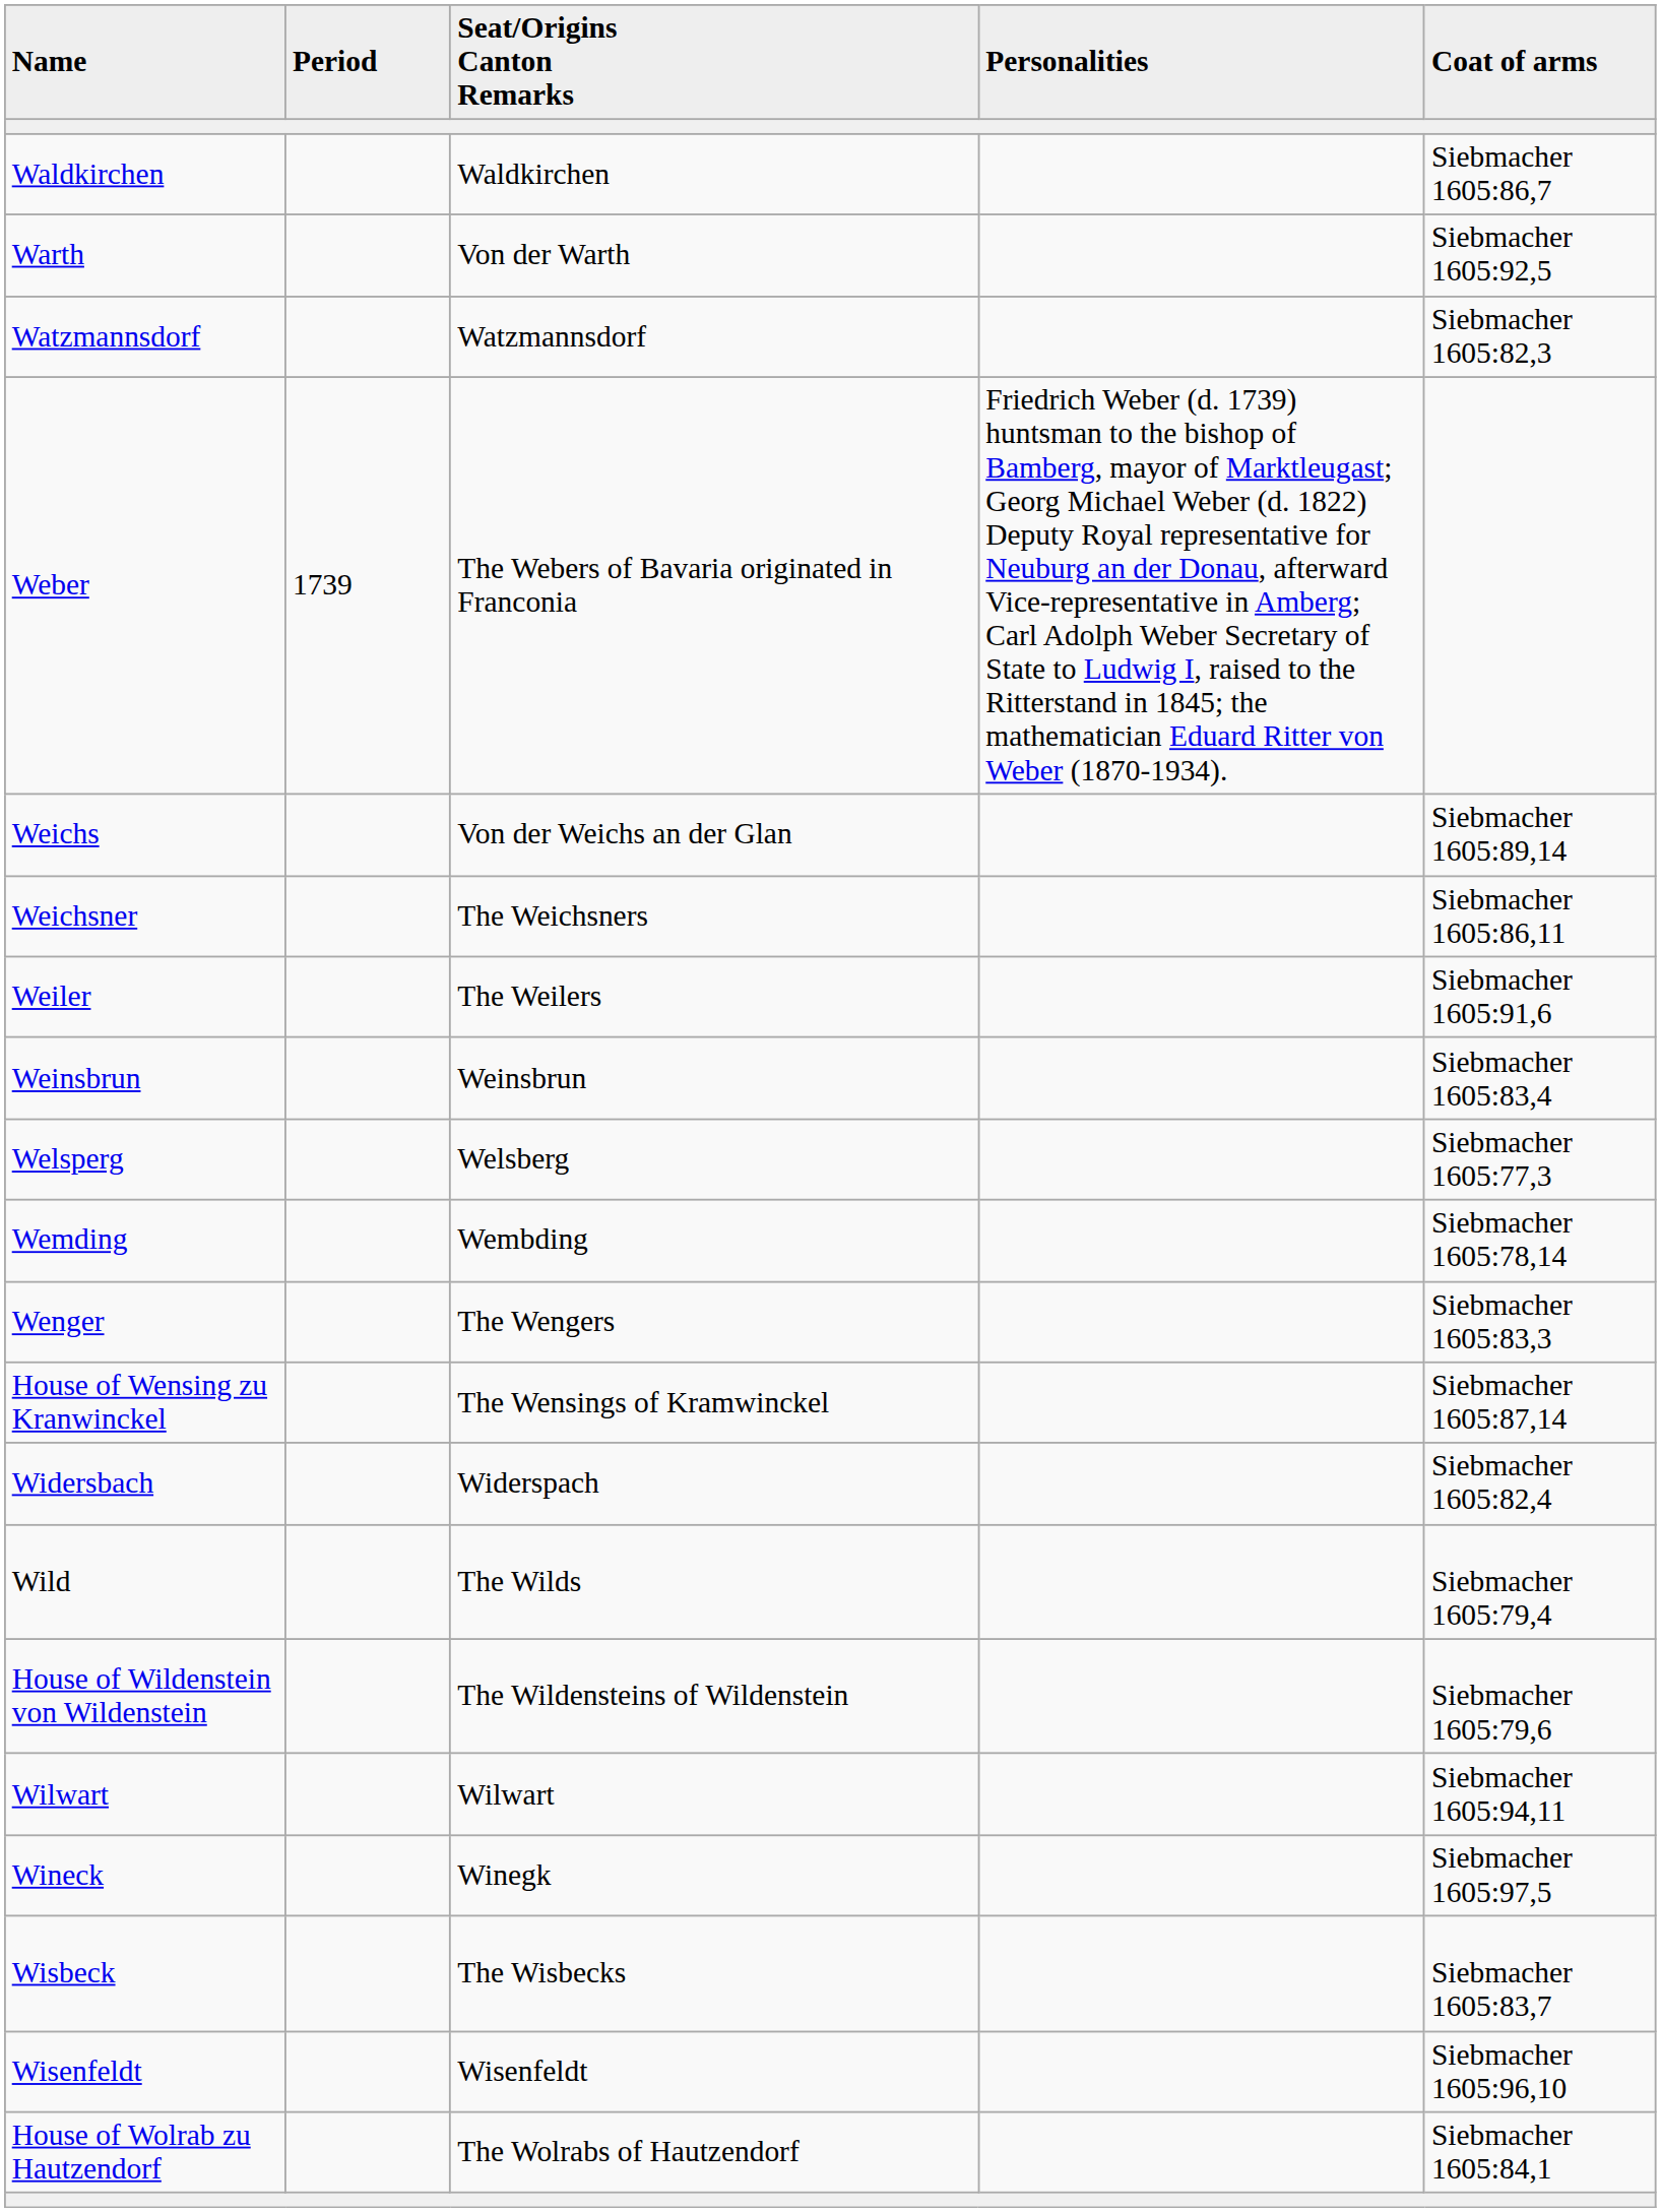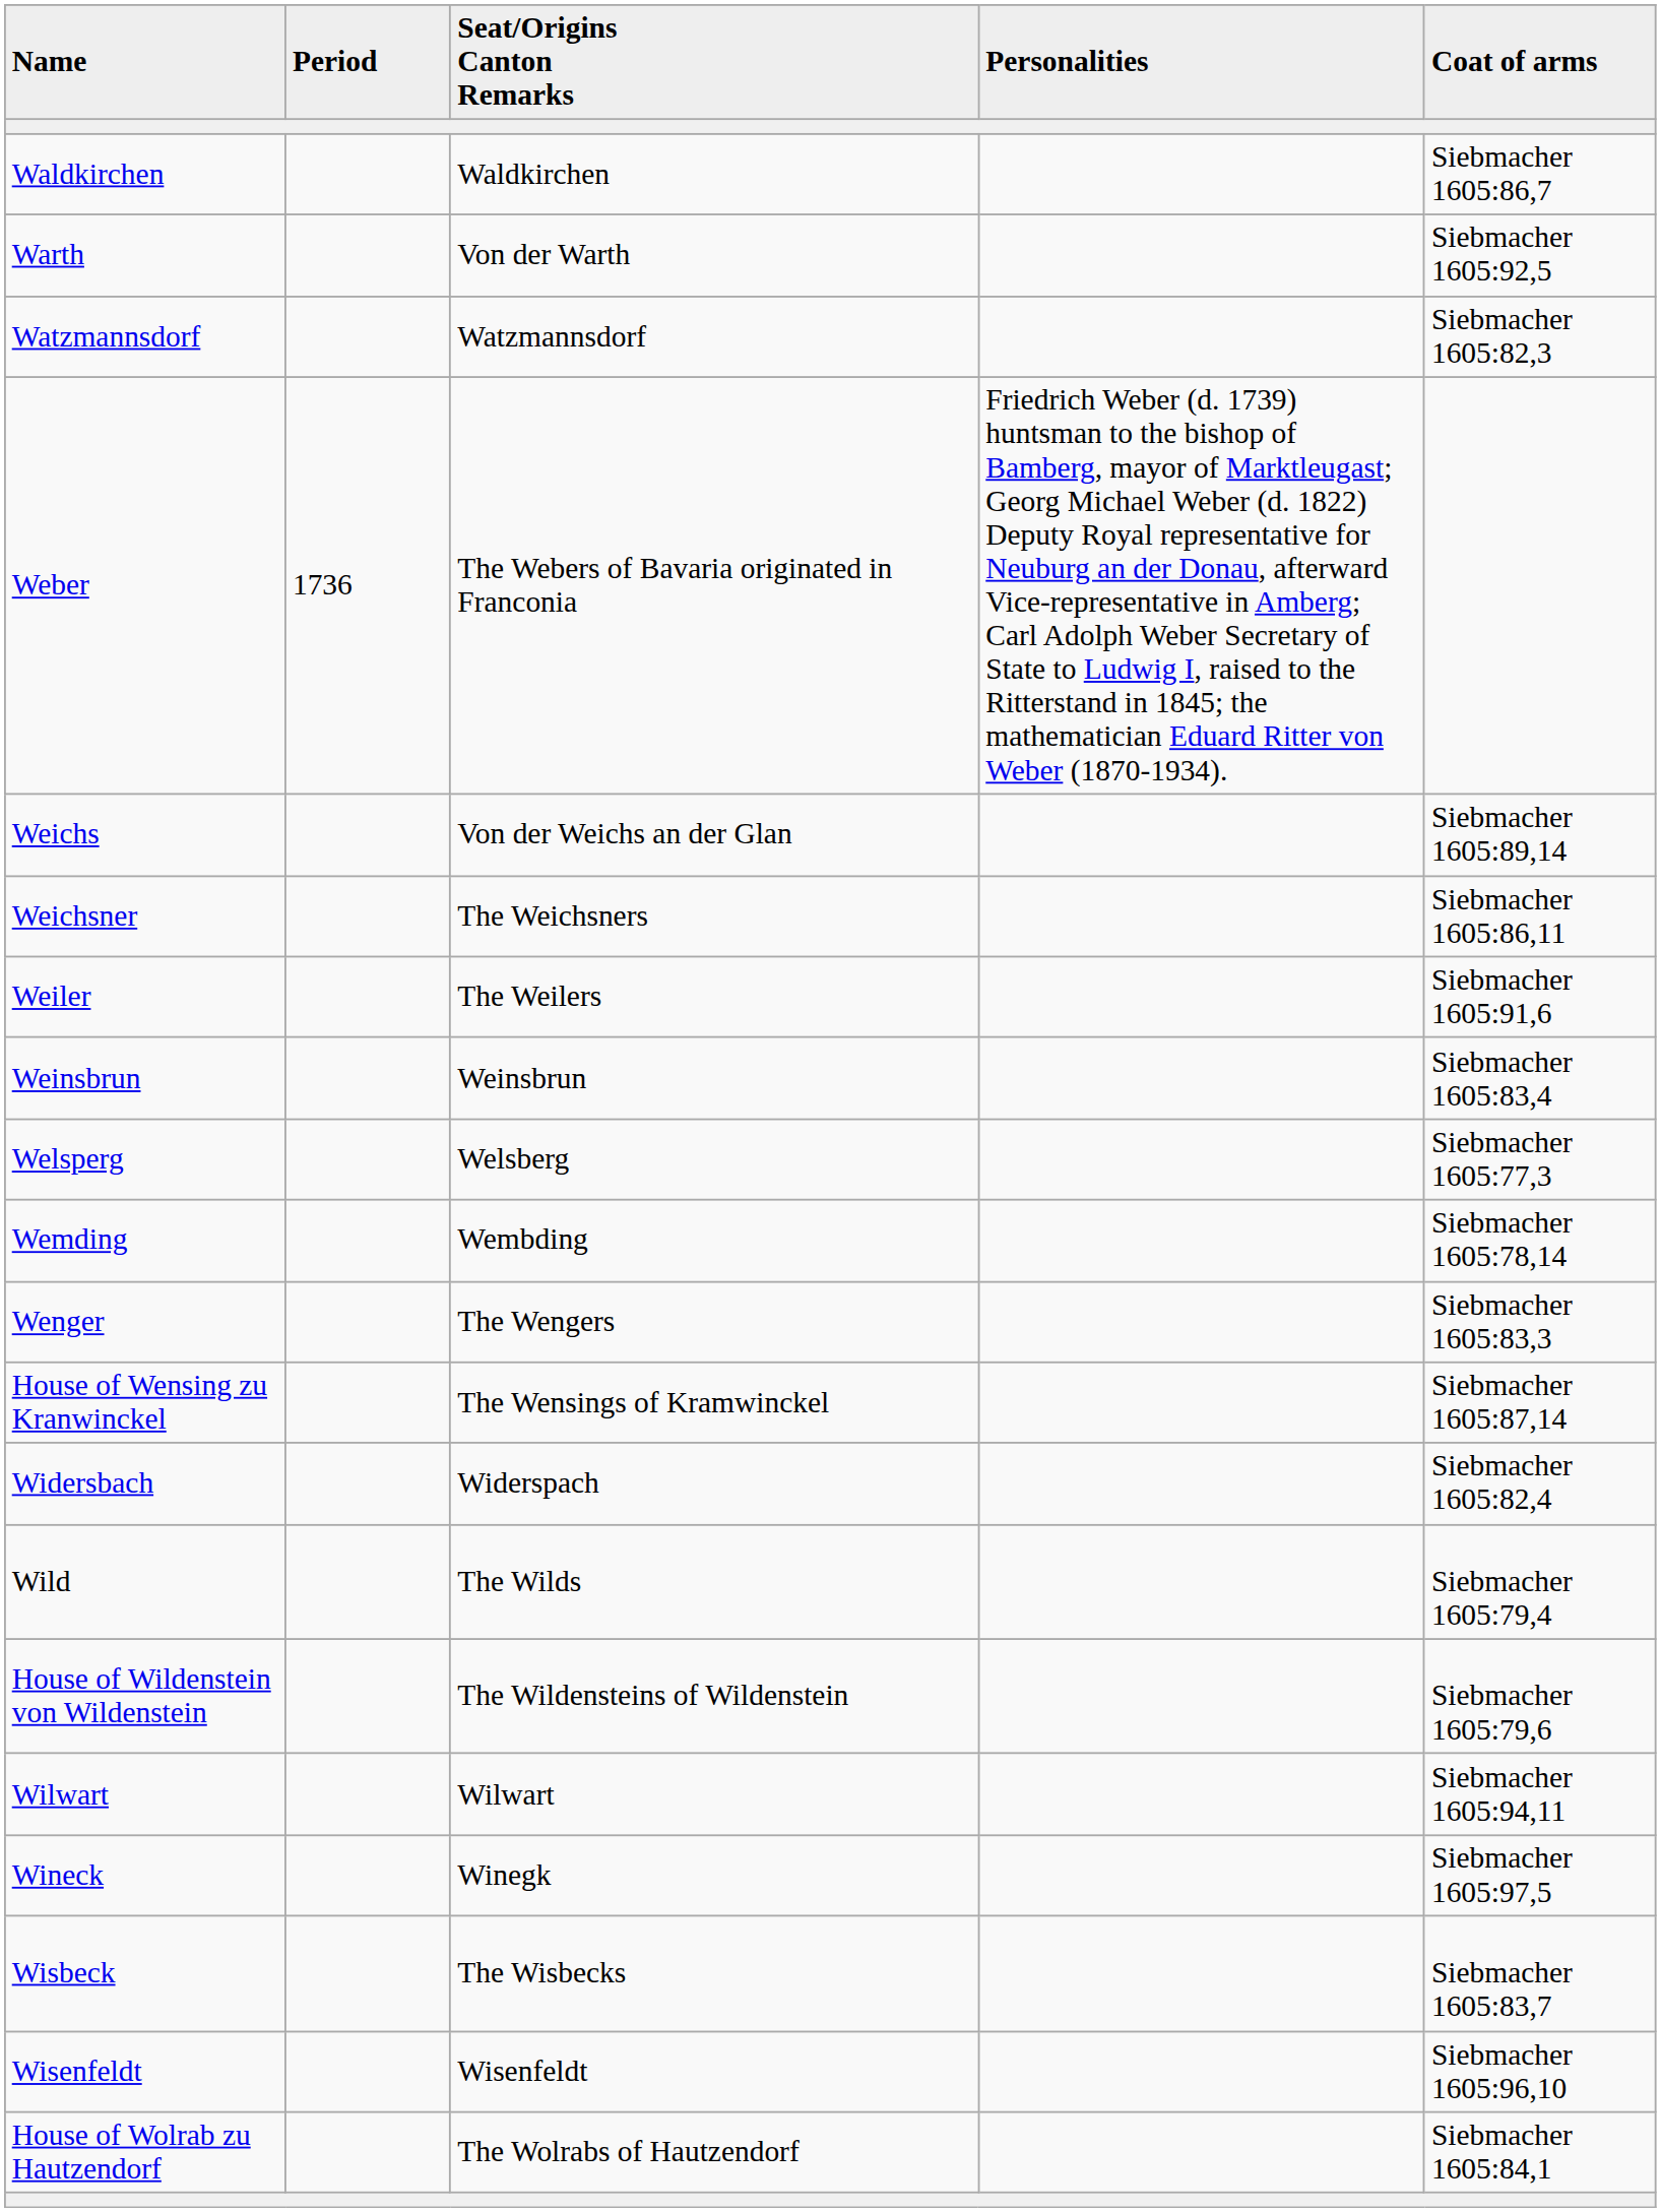Weber | Period: 1739 -> 1736
